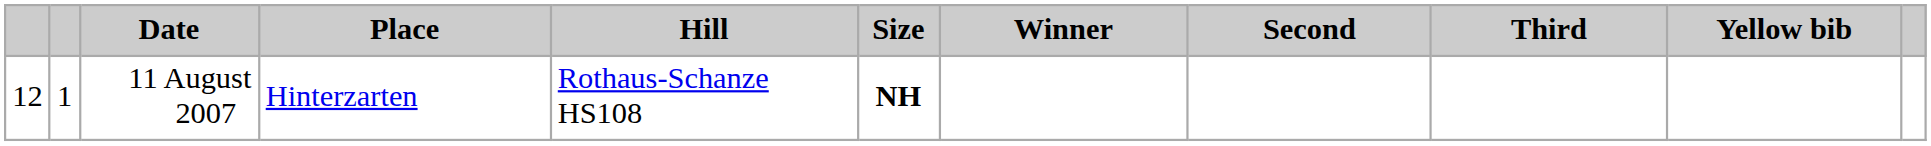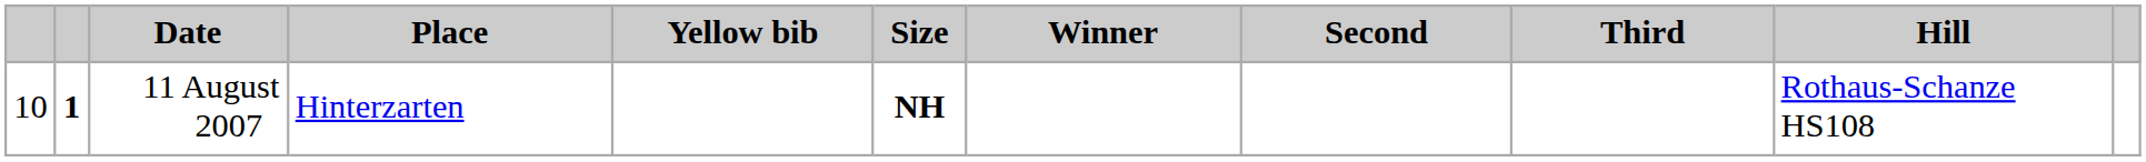columns swapped: Hill <-> Yellow bib
11 August 2007 | column 1: 12 -> 10
11 August 2007 | column 2: normal -> bold
